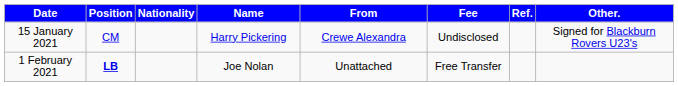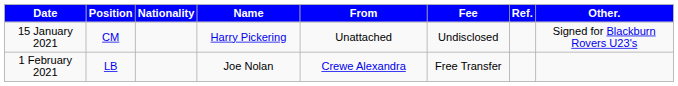15 January 2021 | From: Crewe Alexandra -> Unattached
1 February 2021 | Position: bold -> normal
1 February 2021 | From: Unattached -> Crewe Alexandra
